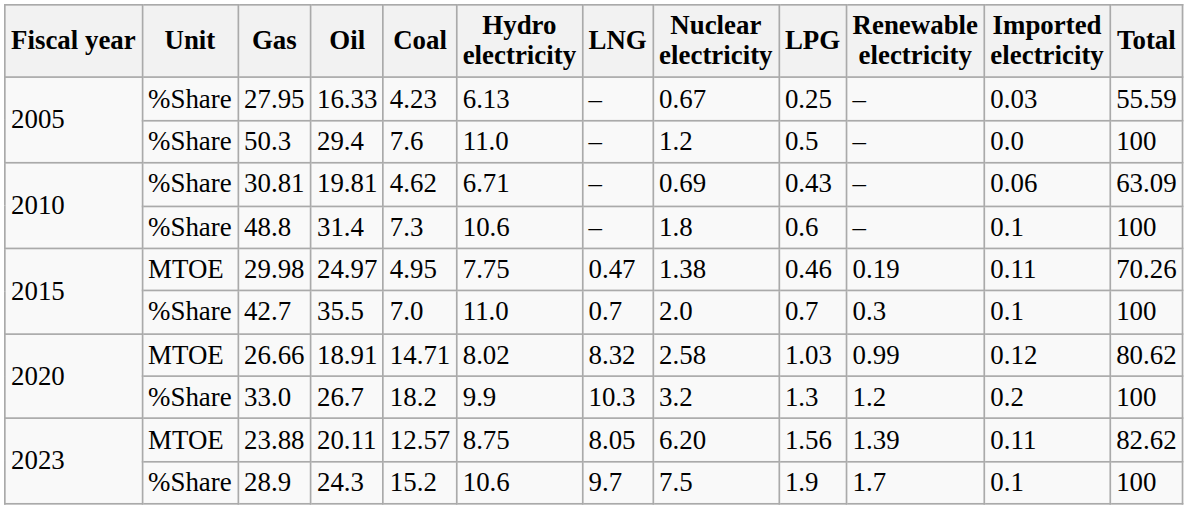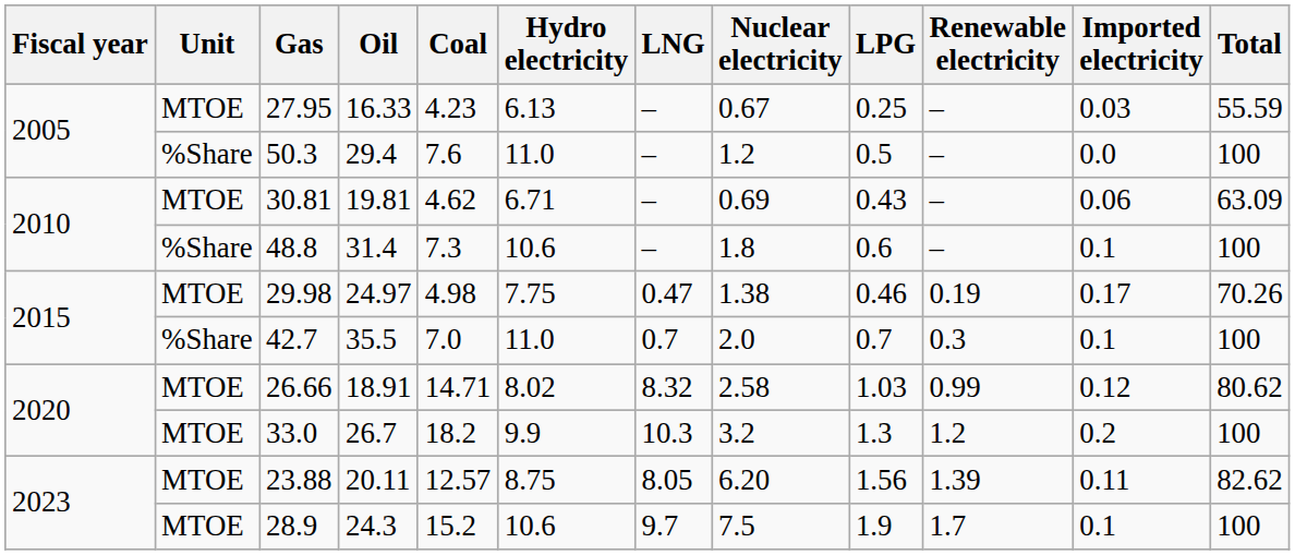27.95 | Unit: %Share -> MTOE
30.81 | Unit: %Share -> MTOE
29.98 | Coal: 4.95 -> 4.98
29.98 | Imported electricity: 0.11 -> 0.17
33.0 | Unit: %Share -> MTOE
28.9 | Unit: %Share -> MTOE
